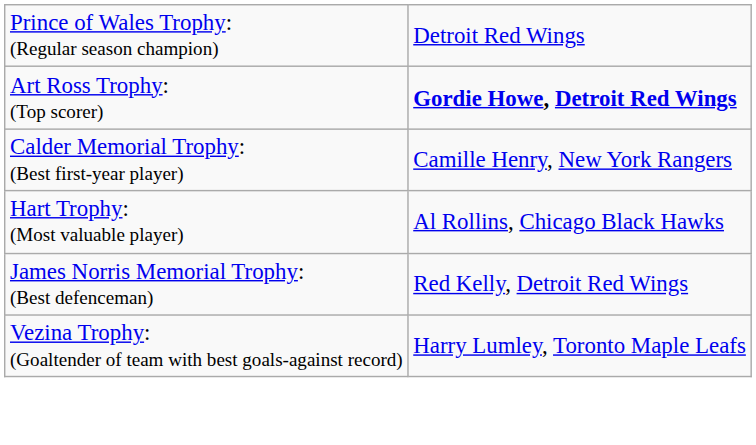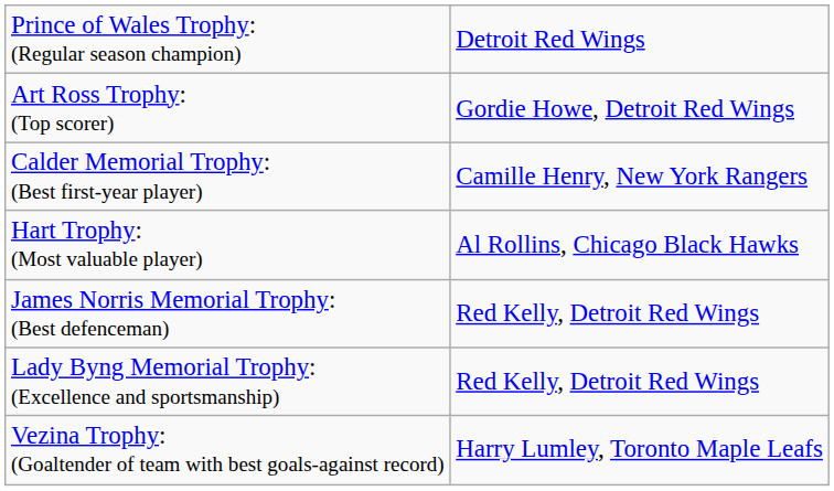Art Ross Trophy: (Top scorer) | column 2: bold -> normal
+ row: Lady Byng Memorial Trophy: (Excellence and sportsmanship) | Red Kelly, Detroit Red Wings
